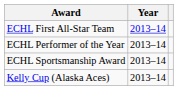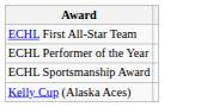- column: Year | 2013–14 | 2013–14 | 2013–14 | 2013–14
